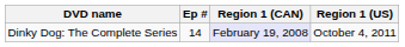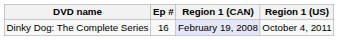Dinky Dog: The Complete Series | Ep #: 14 -> 16
